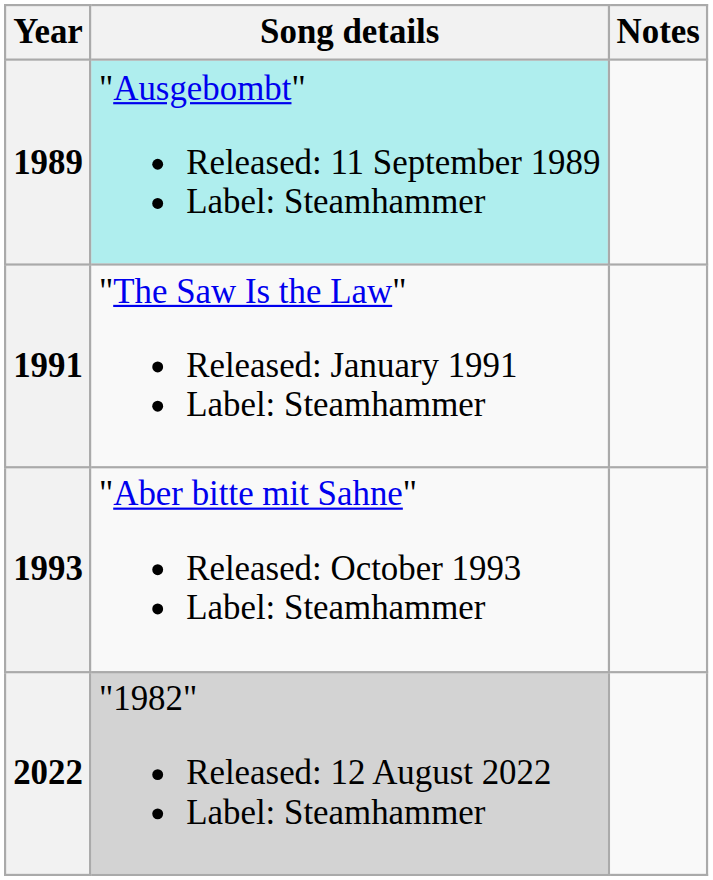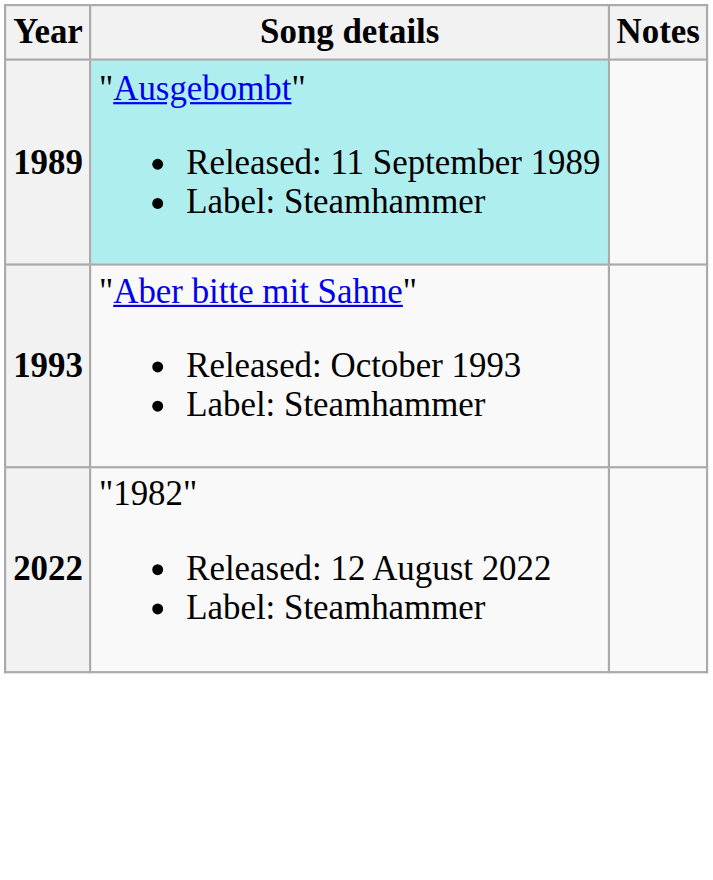- row: 1991 | "The Saw Is the Law" Released: January 1991 Label: Steamhammer
2022 | Song details: lightgrey background -> no background
